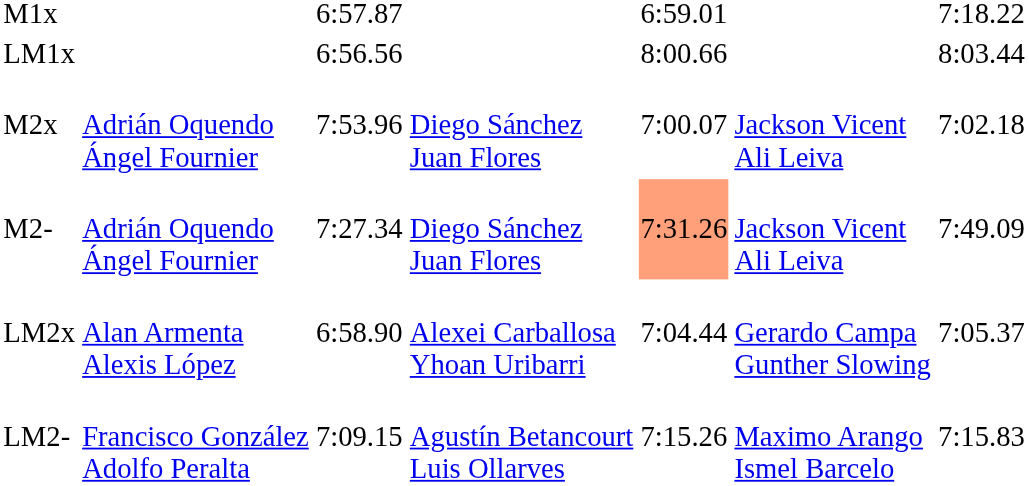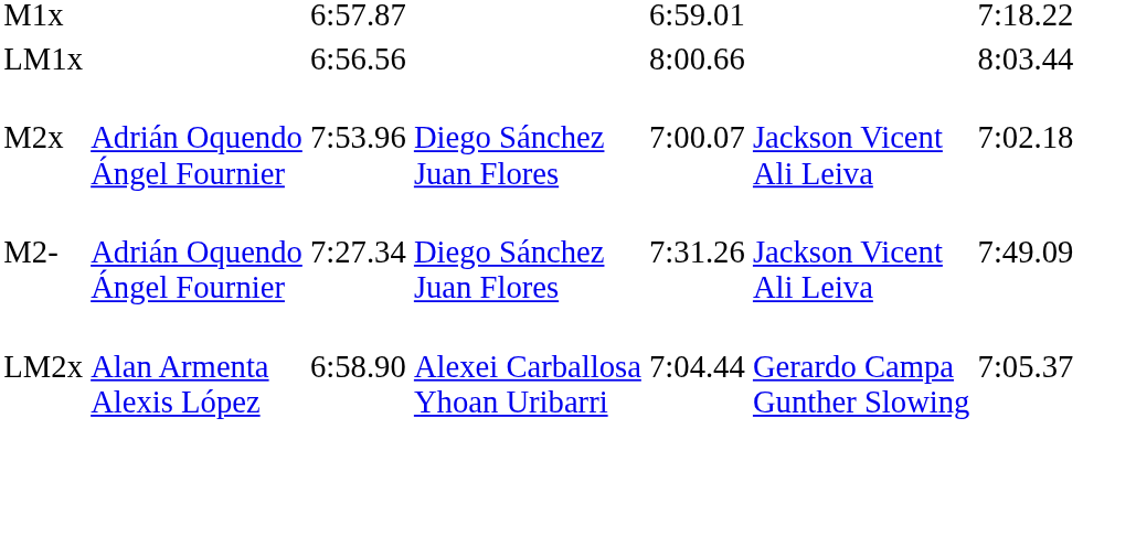M2- | column 5: lightsalmon background -> no background
- row: LM2- | Francisco González Adolfo Peralta | 7:09.15 | Agustín Betancourt Luis Ollarves | 7:15.26 | Maximo Arango Ismel Barcelo | 7:15.83
